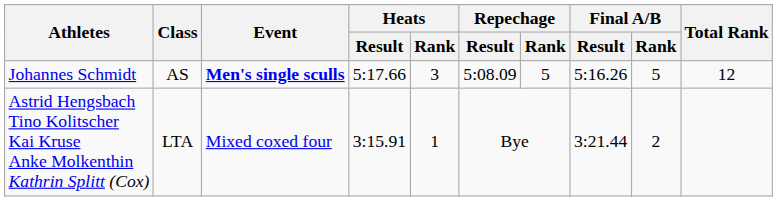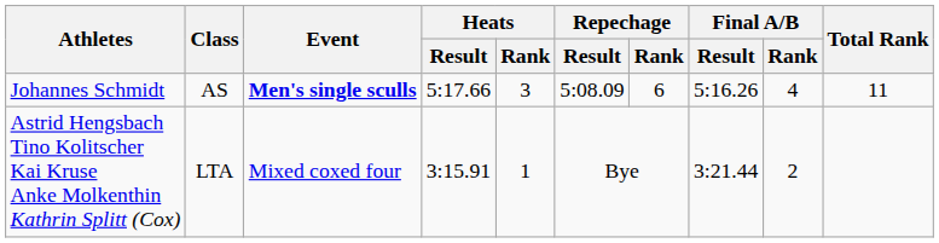Johannes Schmidt | Repechage / Rank: 5 -> 6
Johannes Schmidt | Final A/B / Rank: 5 -> 4
Johannes Schmidt | Total Rank: 12 -> 11
